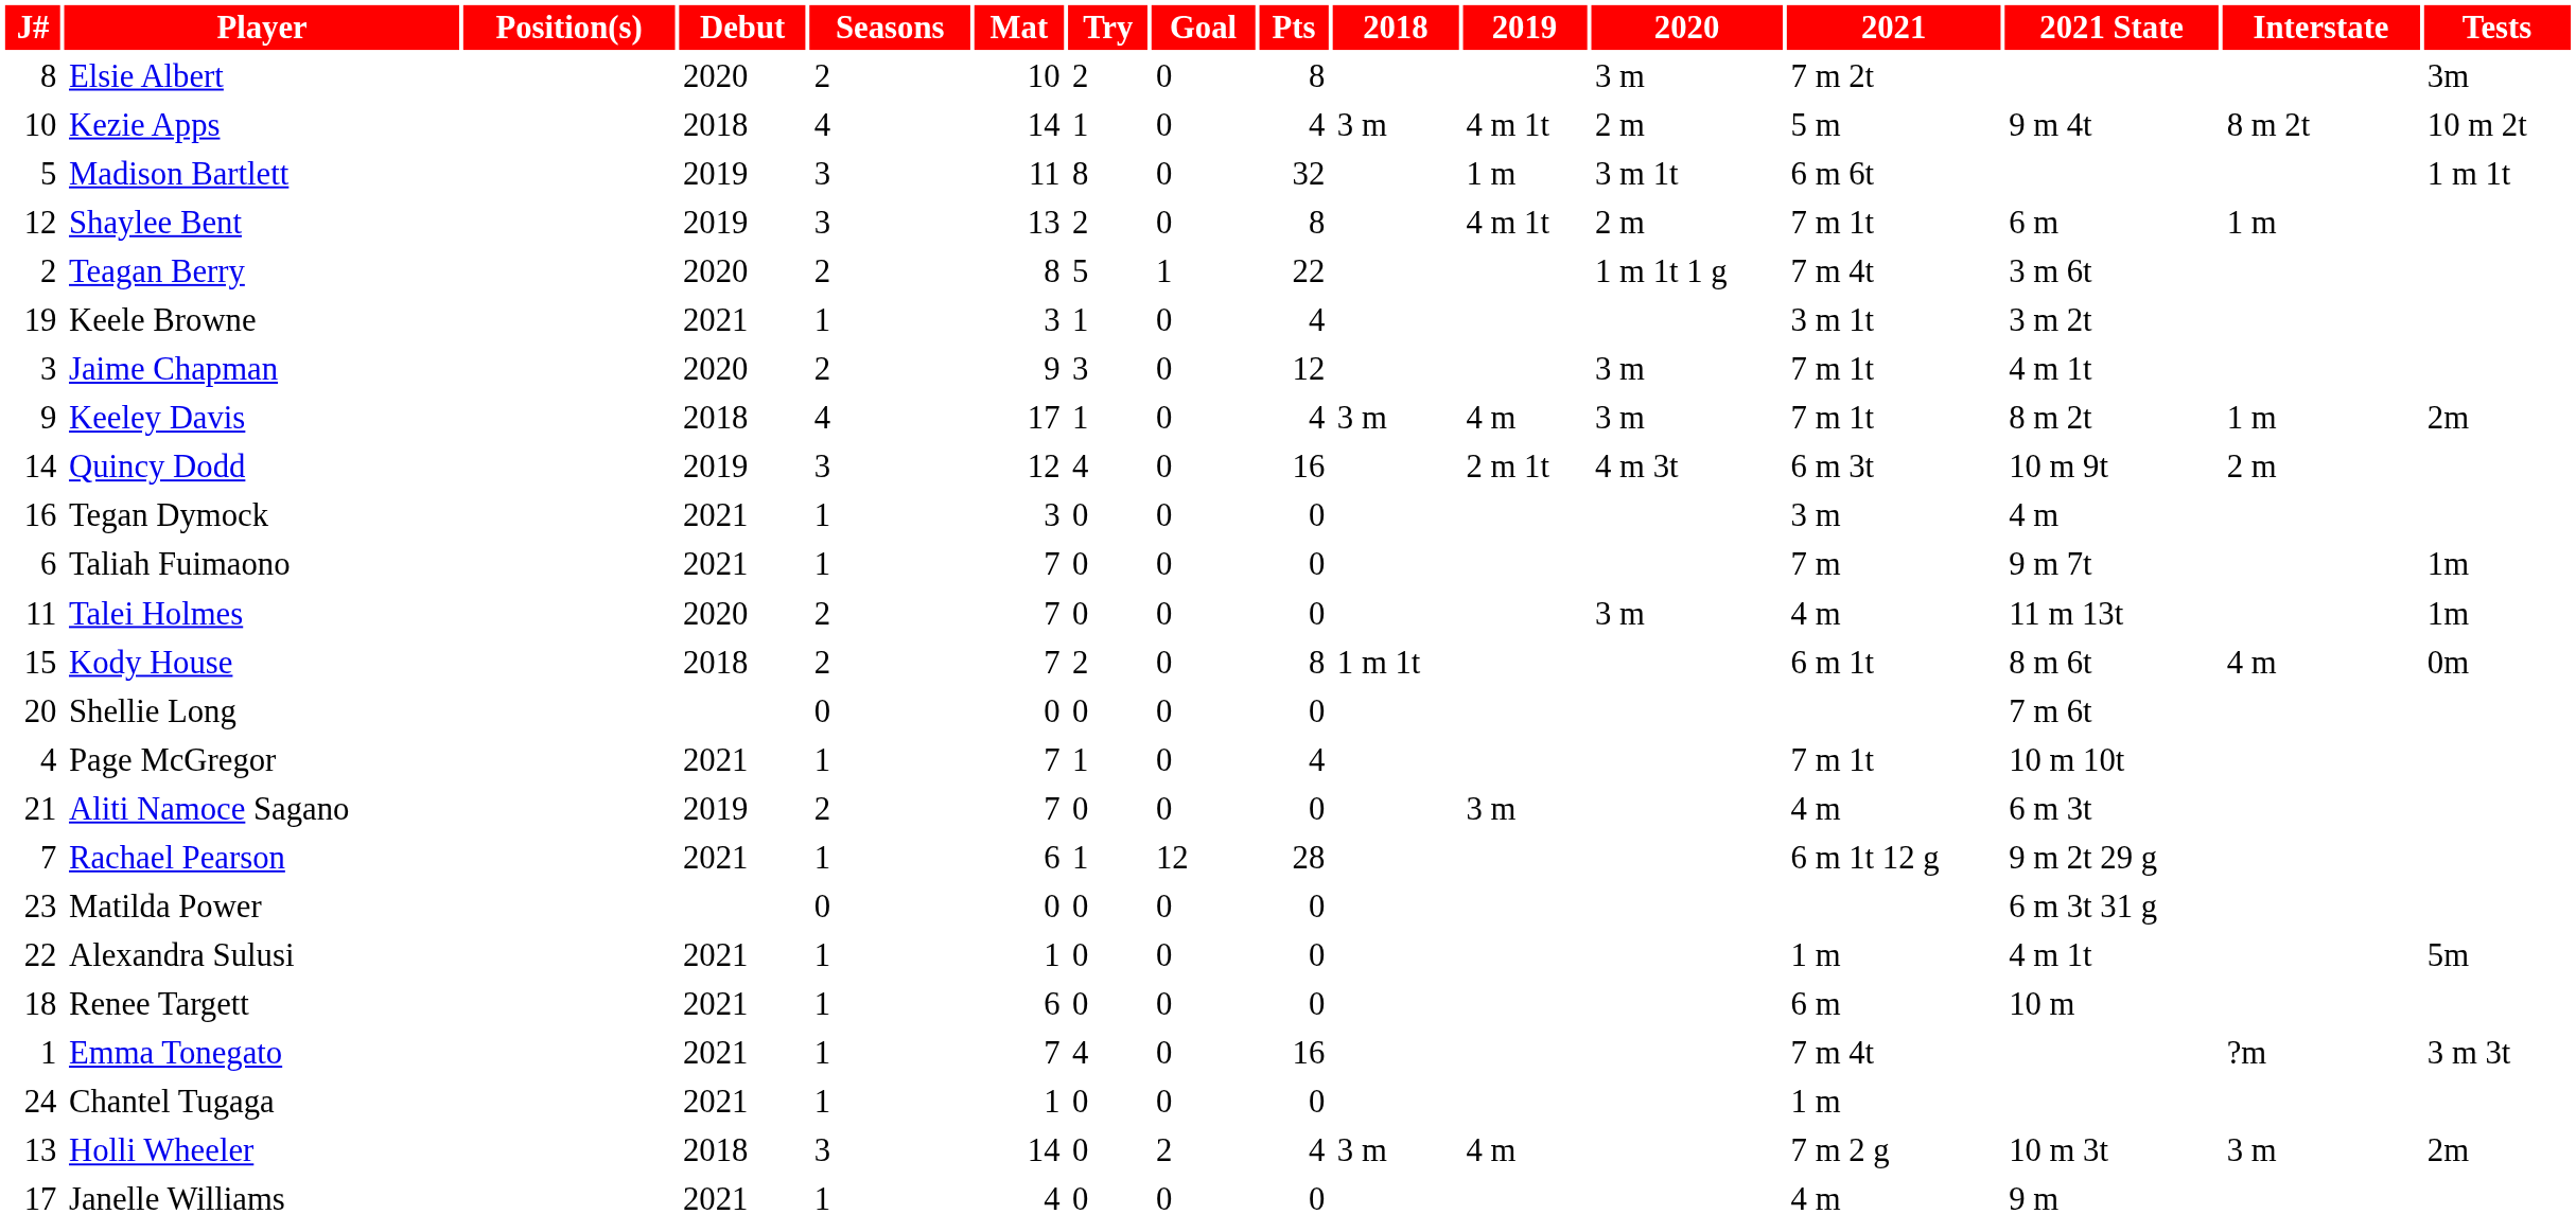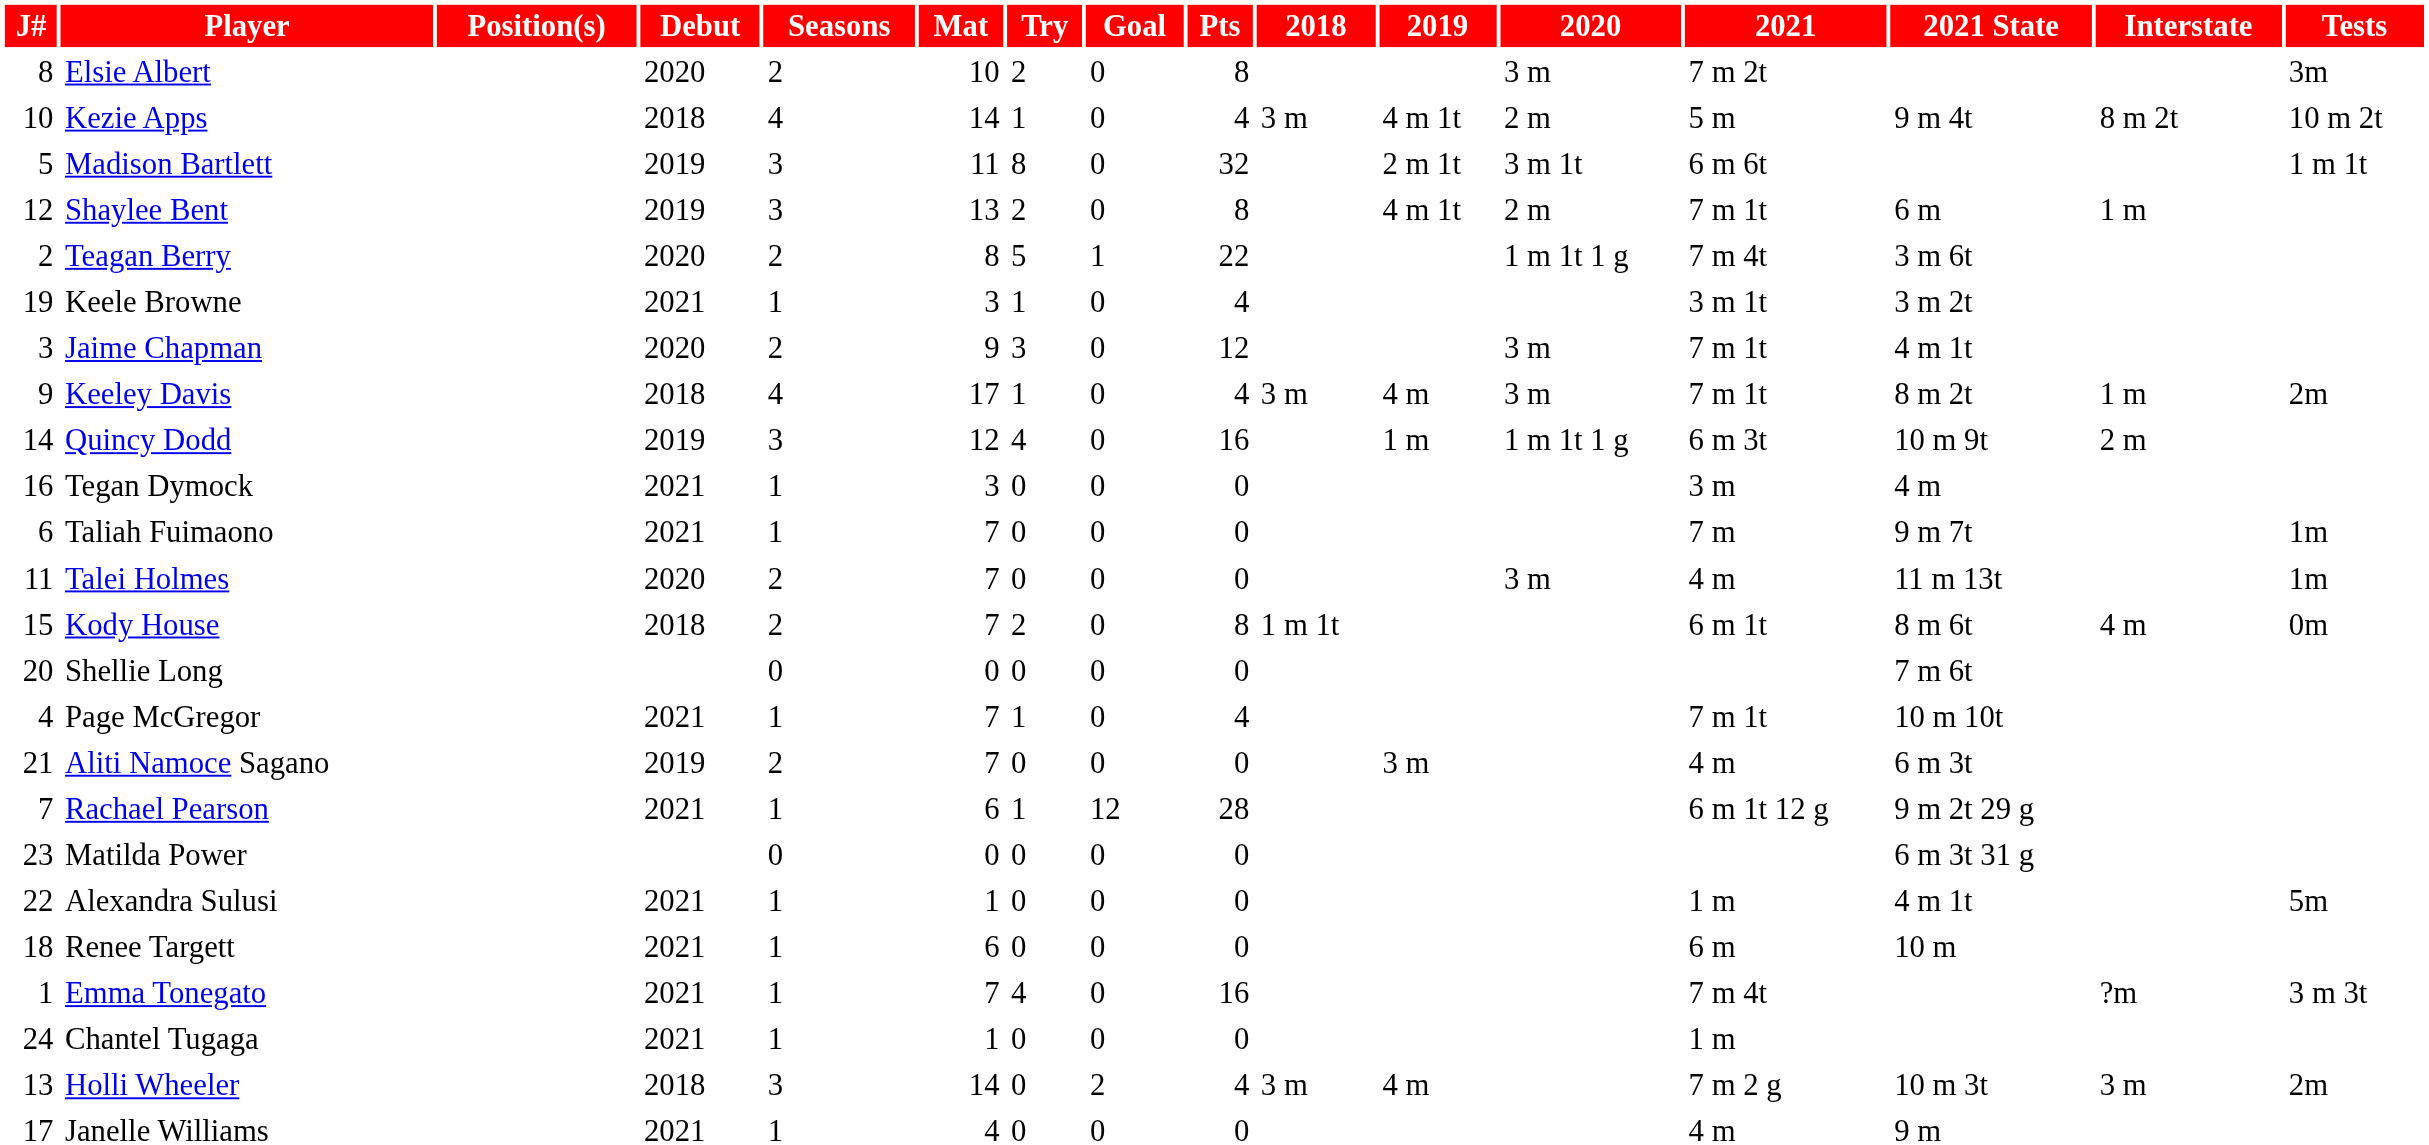Madison Bartlett | 2019: 1 m -> 2 m 1t
Quincy Dodd | 2019: 2 m 1t -> 1 m
Quincy Dodd | 2020: 4 m 3t -> 1 m 1t 1 g
